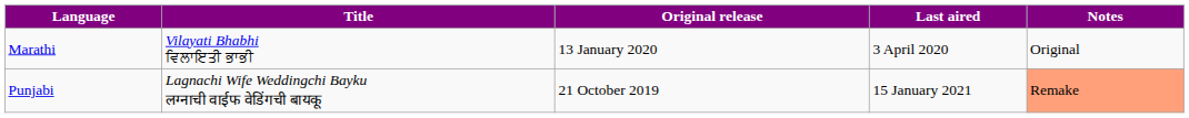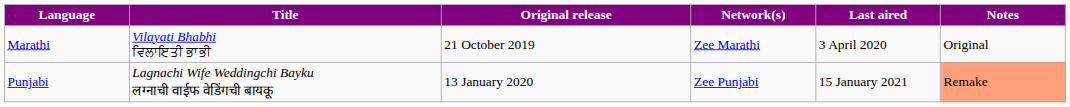+ column: Network(s) | Zee Marathi | Zee Punjabi
Marathi | Original release: 13 January 2020 -> 21 October 2019
Punjabi | Original release: 21 October 2019 -> 13 January 2020
